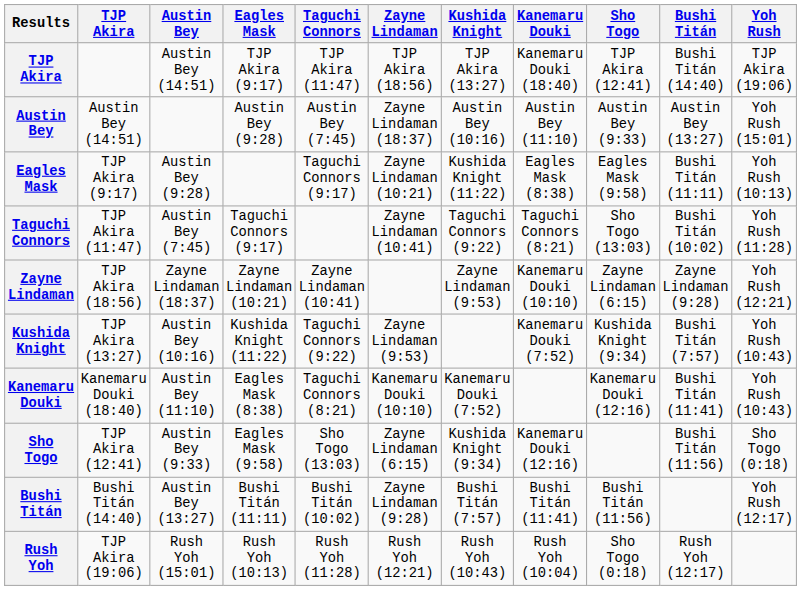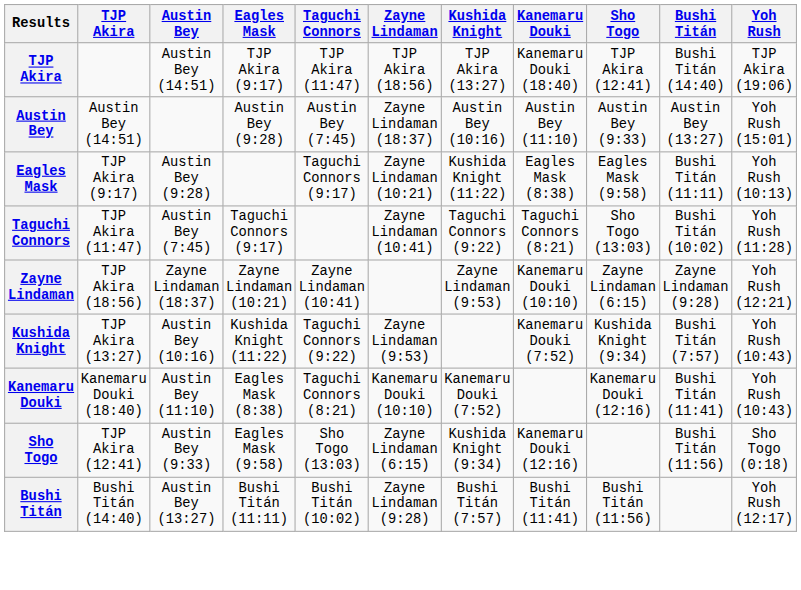- row: Rush Yoh | TJP Akira (19:06) | Rush Yoh (15:01) | Rush Yoh (10:13) | Rush Yoh (11:28) | Rush Yoh (12:21) | Rush Yoh (10:43) | Rush Yoh (10:04) | Sho Togo (0:18) | Rush Yoh (12:17)
